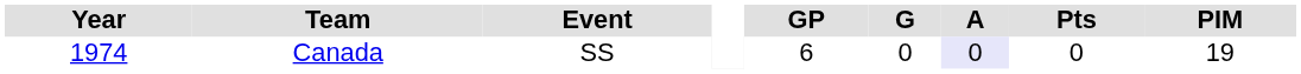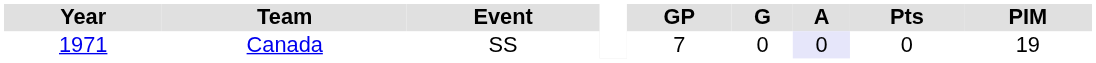Canada | Year: 1974 -> 1971
Canada | GP: 6 -> 7
